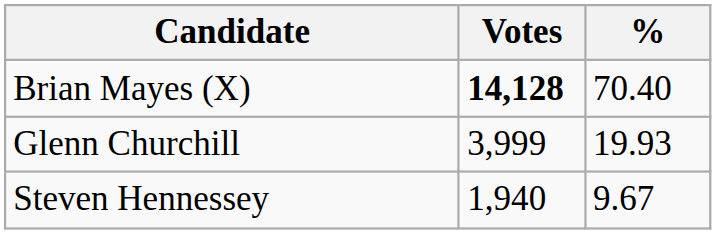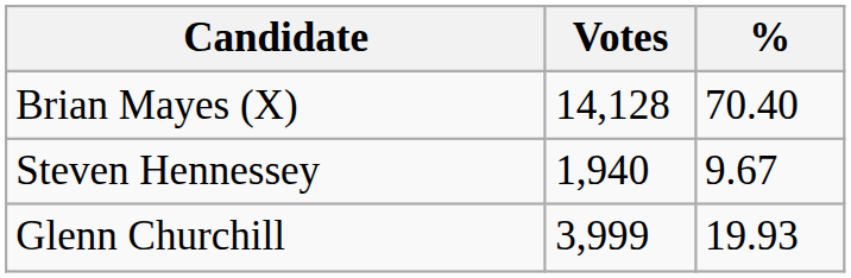Brian Mayes (X) | Votes: bold -> normal
rows swapped: Glenn Churchill <-> Steven Hennessey
